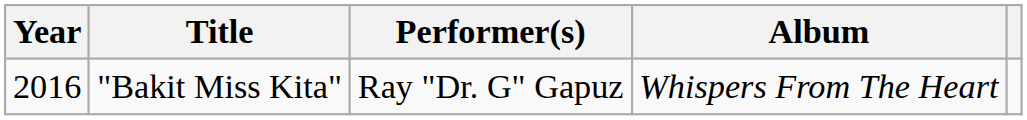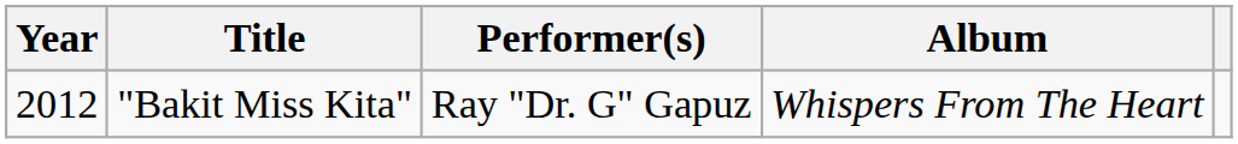"Bakit Miss Kita" | Year: 2016 -> 2012
